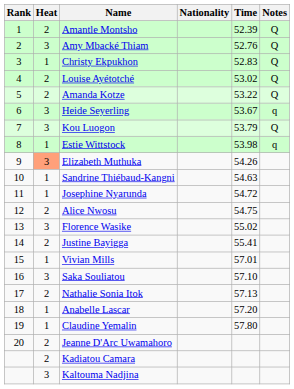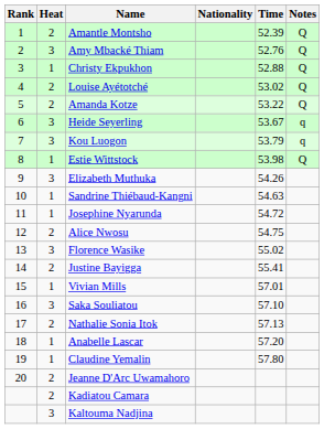Christy Ekpukhon | Time: 52.83 -> 52.88
Kou Luogon | Notes: Q -> q
Estie Wittstock | Notes: q -> Q
Elizabeth Muthuka | Heat: lightsalmon background -> no background
